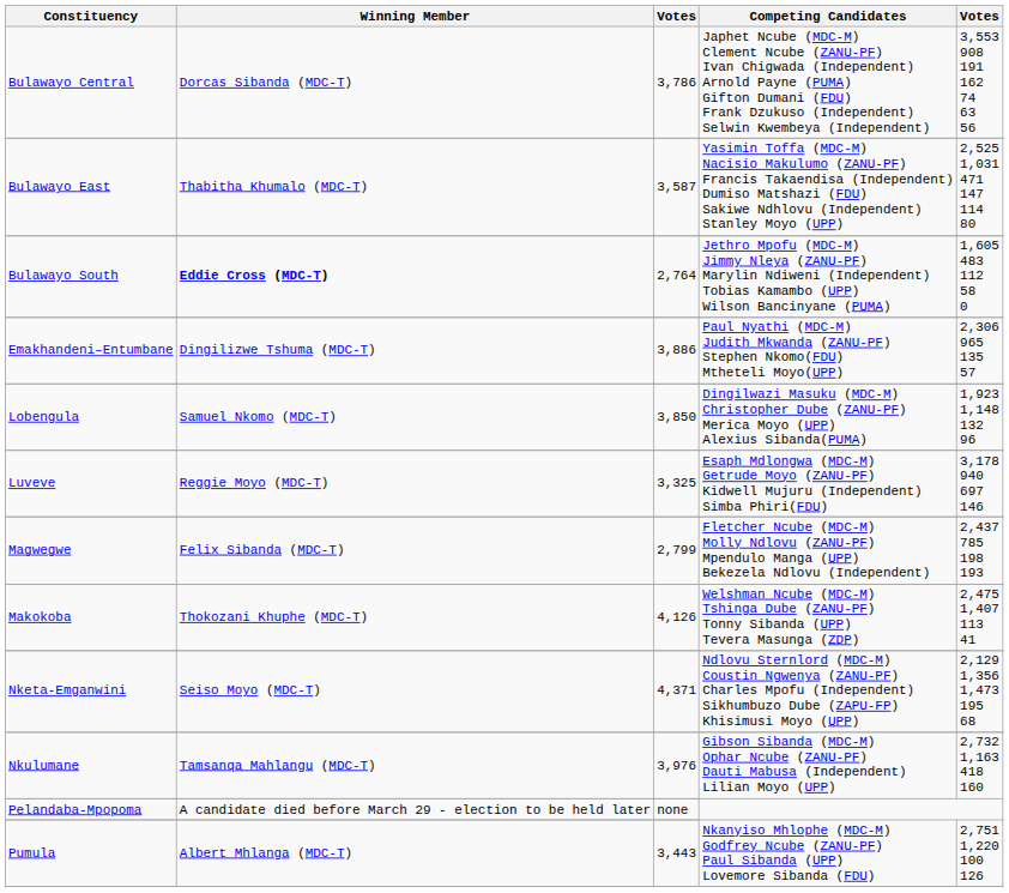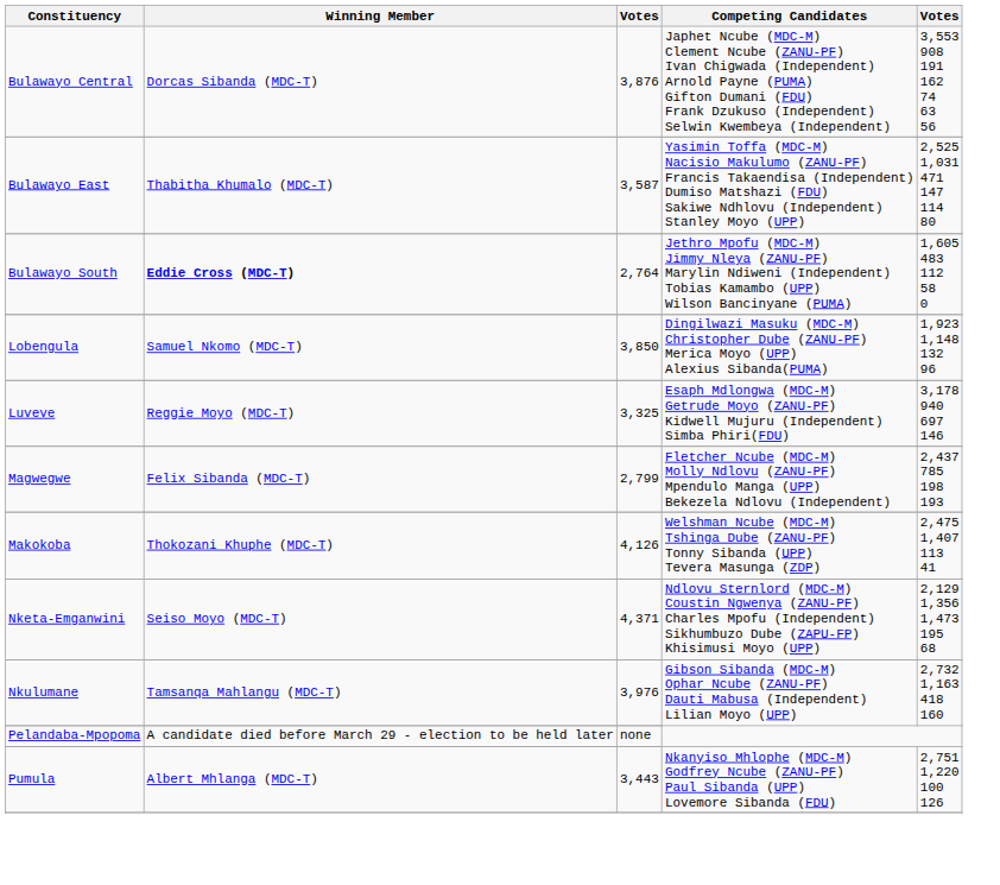Bulawayo Central | column 3: 3,786 -> 3,876
- row: Emakhandeni–Entumbane | Dingilizwe Tshuma (MDC-T) | 3,886 | Paul Nyathi (MDC-M) Judith Mkwanda (ZANU-PF) Stephen Nkomo(FDU) Mtheteli Moyo(UPP) | 2,306 965 135 57
